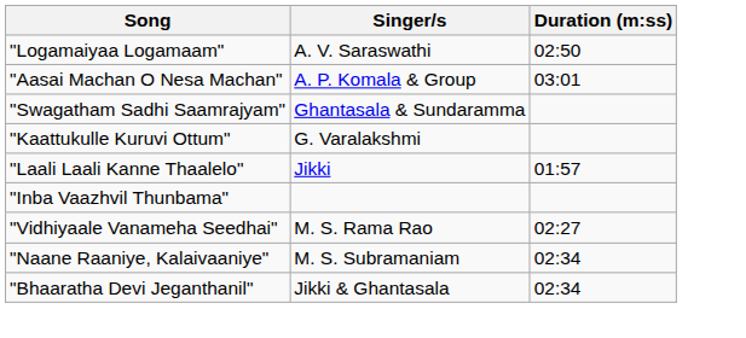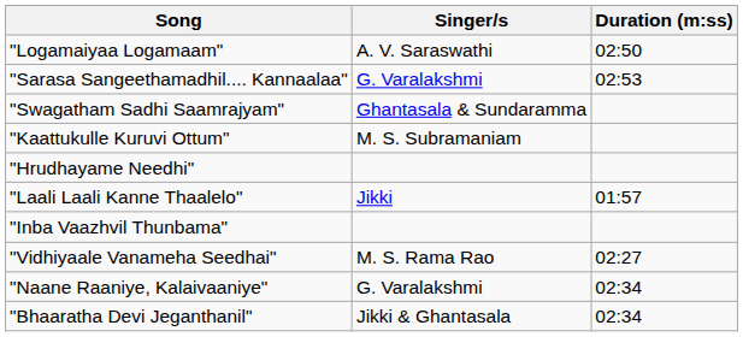+ row: "Sarasa Sangeethamadhil.... Kannaalaa" | G. Varalakshmi | 02:53
- row: "Aasai Machan O Nesa Machan" | A. P. Komala & Group | 03:01
"Kaattukulle Kuruvi Ottum" | Singer/s: G. Varalakshmi -> M. S. Subramaniam
+ row: "Hrudhayame Needhi"
"Naane Raaniye, Kalaivaaniye" | Singer/s: M. S. Subramaniam -> G. Varalakshmi
